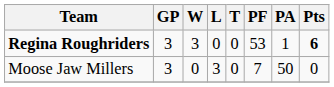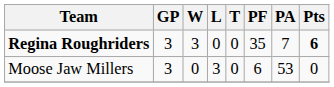Regina Roughriders | PF: 53 -> 35
Regina Roughriders | PA: 1 -> 7
Moose Jaw Millers | PF: 7 -> 6
Moose Jaw Millers | PA: 50 -> 53
